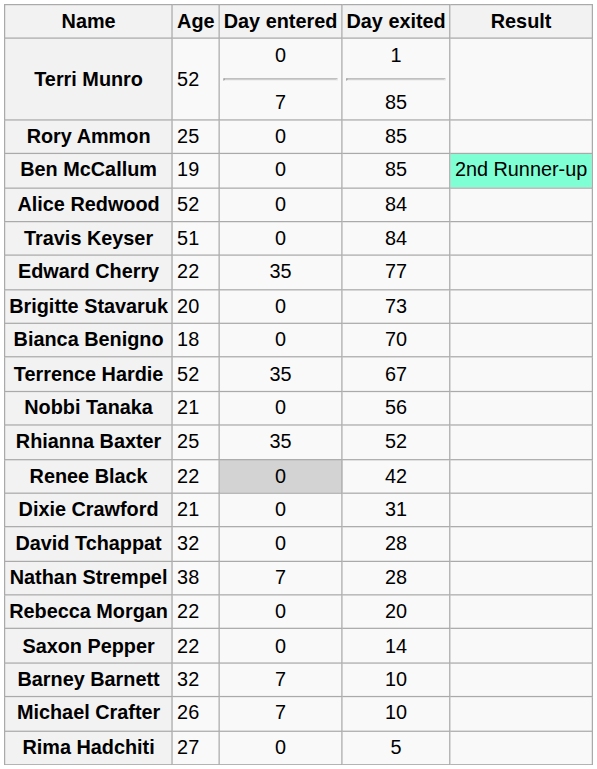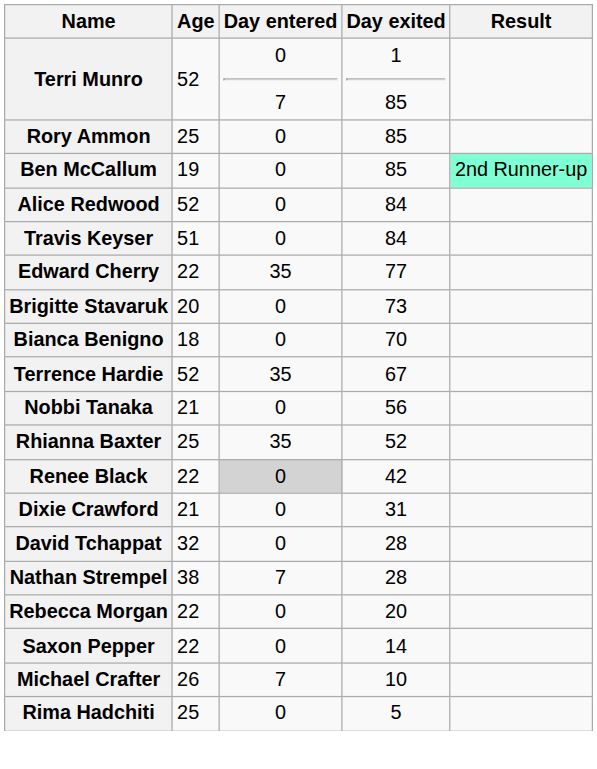- row: Barney Barnett | 32 | 7 | 10
Rima Hadchiti | Age: 27 -> 25
